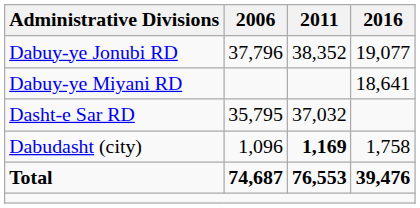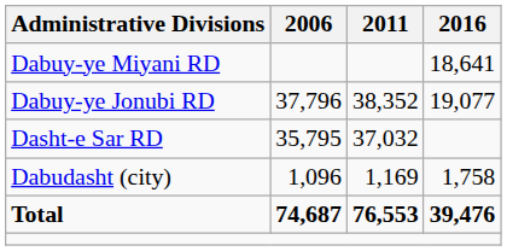rows swapped: Dabuy-ye Jonubi RD <-> Dabuy-ye Miyani RD
Dabudasht (city) | 2011: bold -> normal
